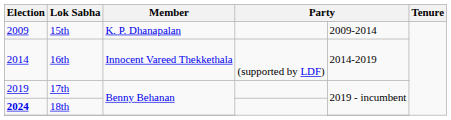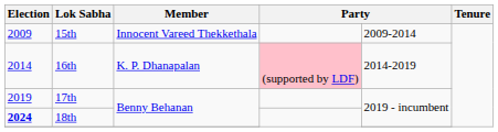15th | Member: K. P. Dhanapalan -> Innocent Vareed Thekkethala
16th | Member: Innocent Vareed Thekkethala -> K. P. Dhanapalan
16th | column 4: no background -> pink background
